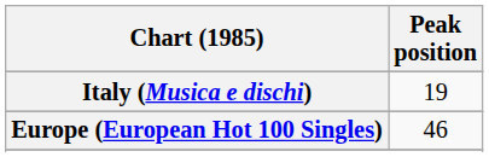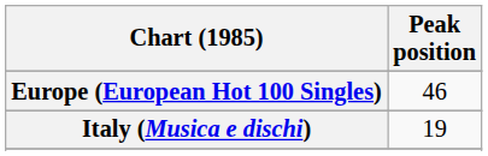rows swapped: Europe (European Hot 100 Singles) <-> Italy (Musica e dischi)
